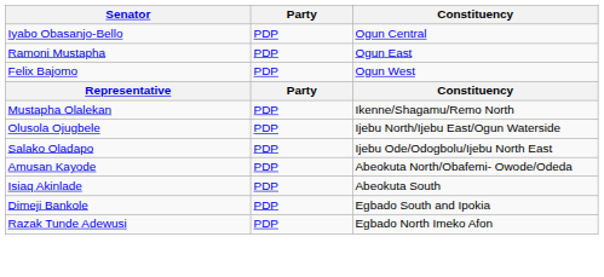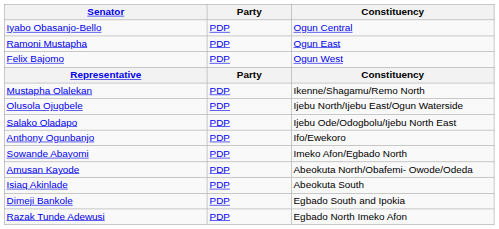+ row: Anthony Ogunbanjo | PDP | Ifo/Ewekoro
+ row: Sowande Abayomi | PDP | Imeko Afon/Egbado North
